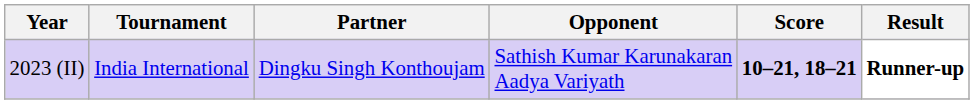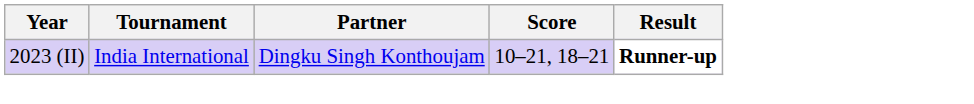- column: Opponent | Sathish Kumar Karunakaran Aadya Variyath
2023 (II) | Score: bold -> normal
